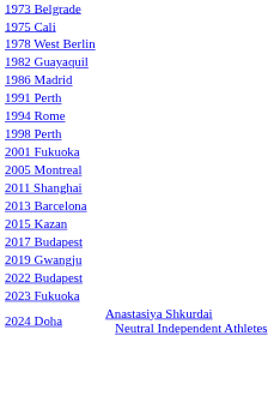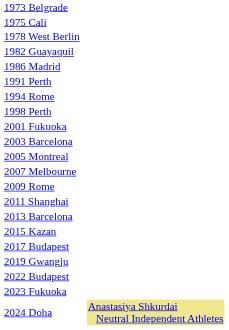+ row: 2003 Barcelona
+ row: 2007 Melbourne
+ row: 2009 Rome
2024 Doha | column 4: no background -> khaki background
